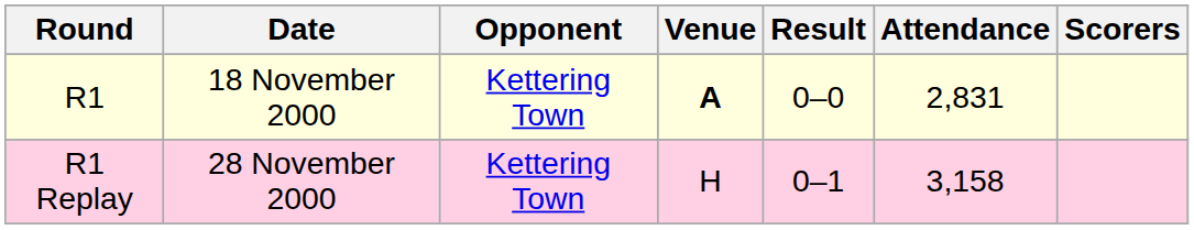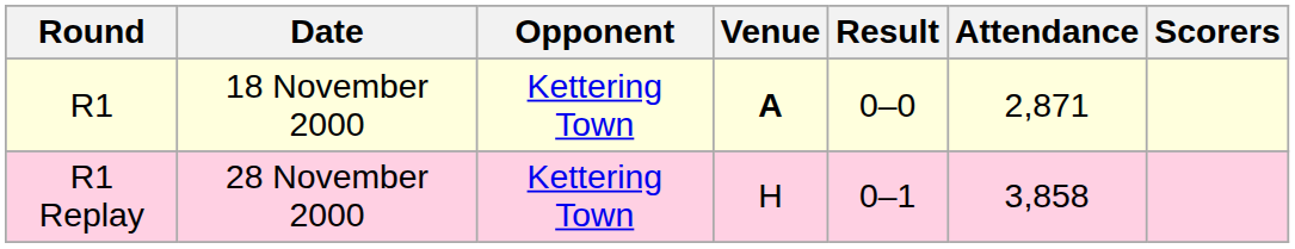R1 | Attendance: 2,831 -> 2,871
R1 Replay | Attendance: 3,158 -> 3,858
